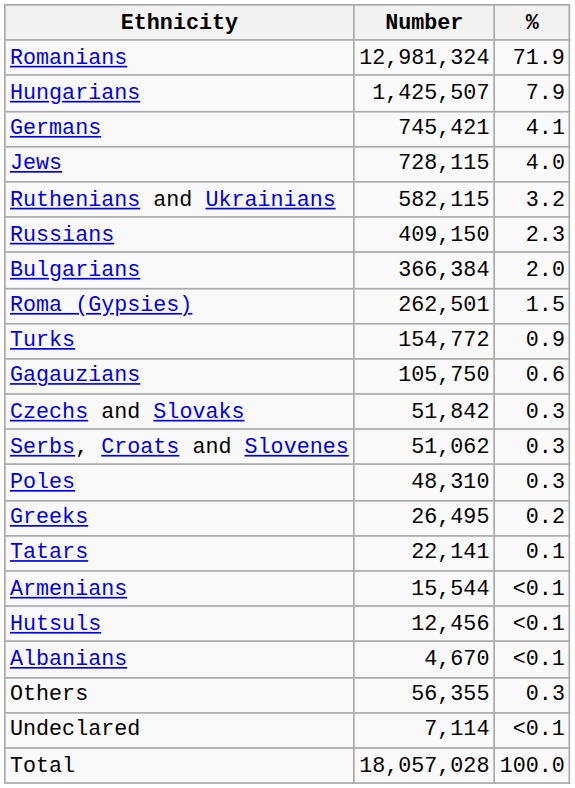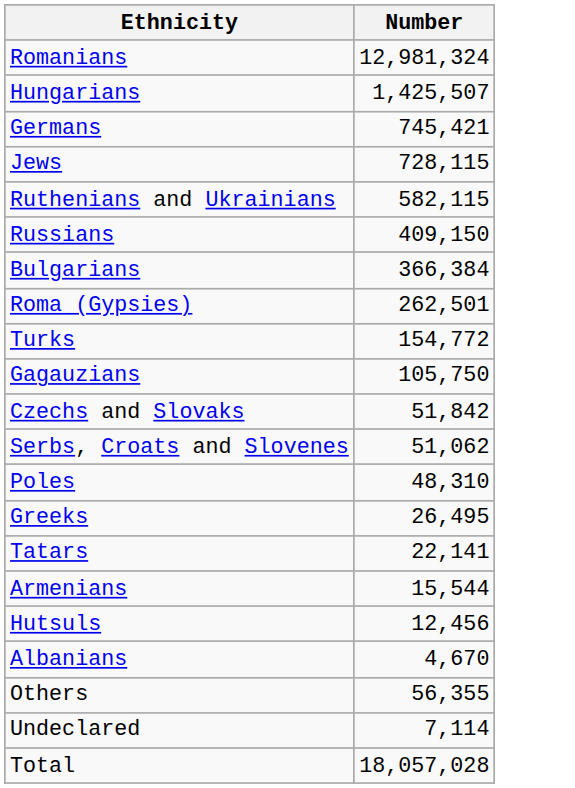- column: % | 71.9 | 7.9 | 4.1 | 4.0 | 3.2 | 2.3 | 2.0 | 1.5 | 0.9 | 0.6 | 0.3 | 0.3 | 0.3 | 0.2 | 0.1 | <0.1 | <0.1 | <0.1 | 0.3 | <0.1 | 100.0
